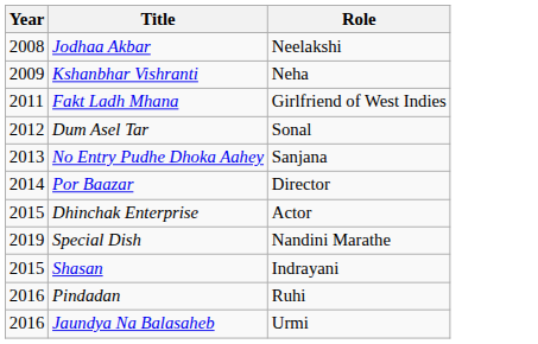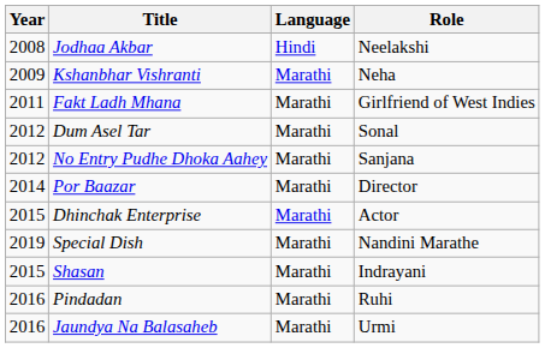+ column: Language | Hindi | Marathi | Marathi | Marathi | Marathi | Marathi | Marathi | Marathi | Marathi | Marathi | Marathi
No Entry Pudhe Dhoka Aahey | Year: 2013 -> 2012
